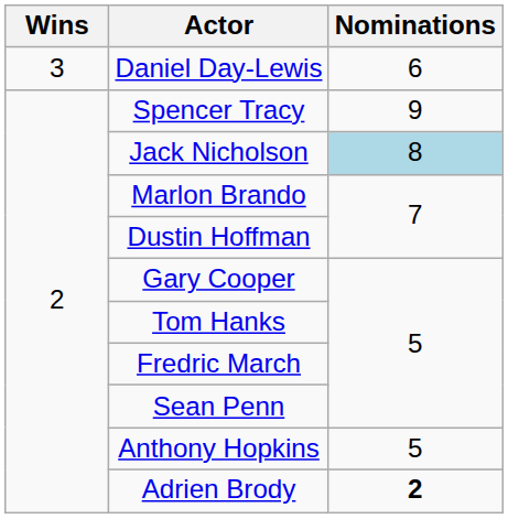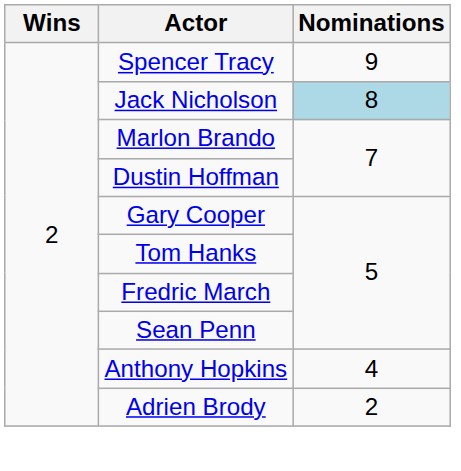- row: 3 | Daniel Day-Lewis | 6
Anthony Hopkins | Nominations: 5 -> 4
Adrien Brody | Nominations: bold -> normal
